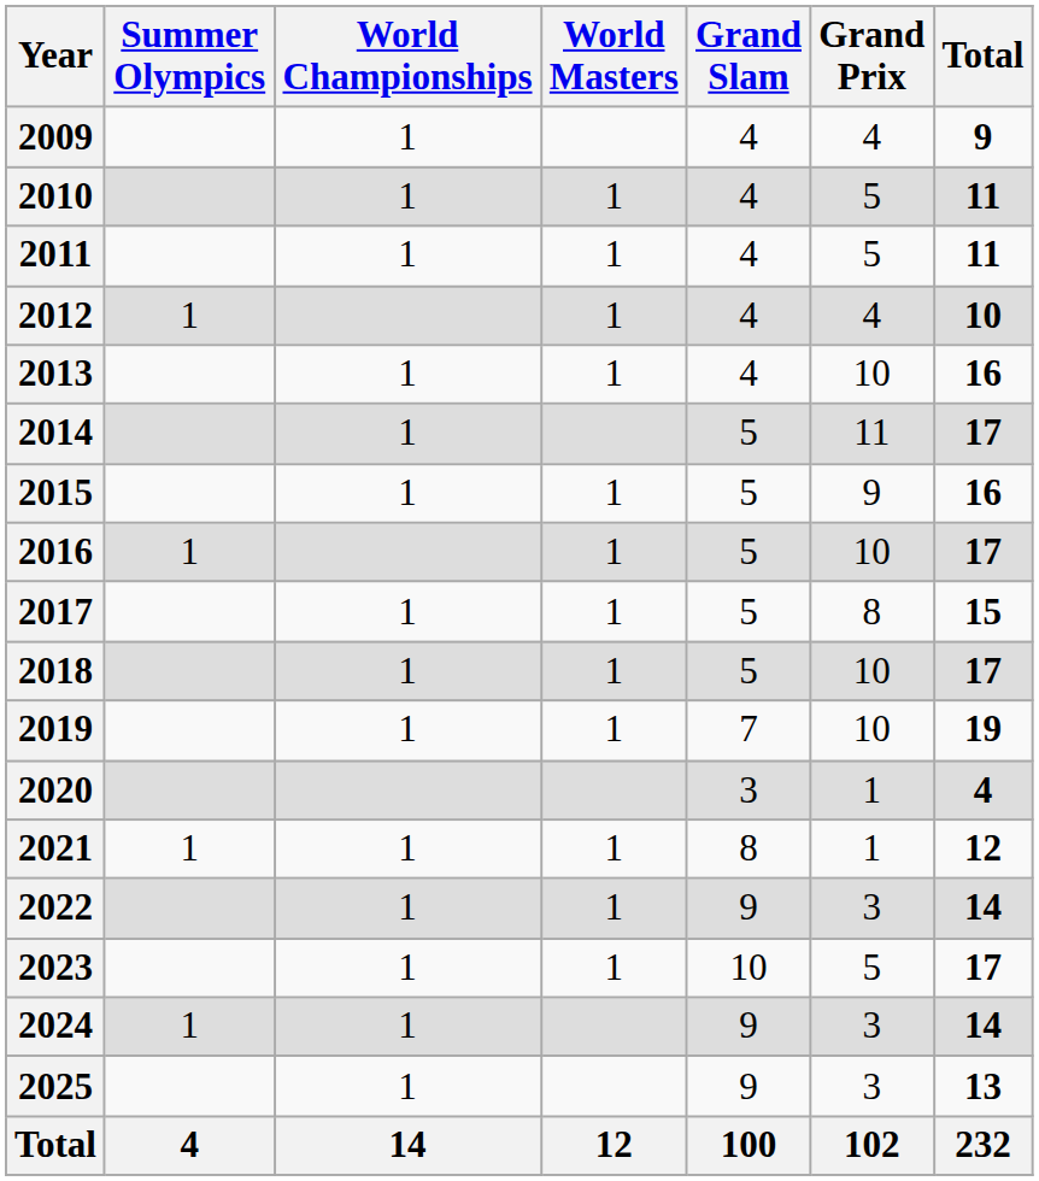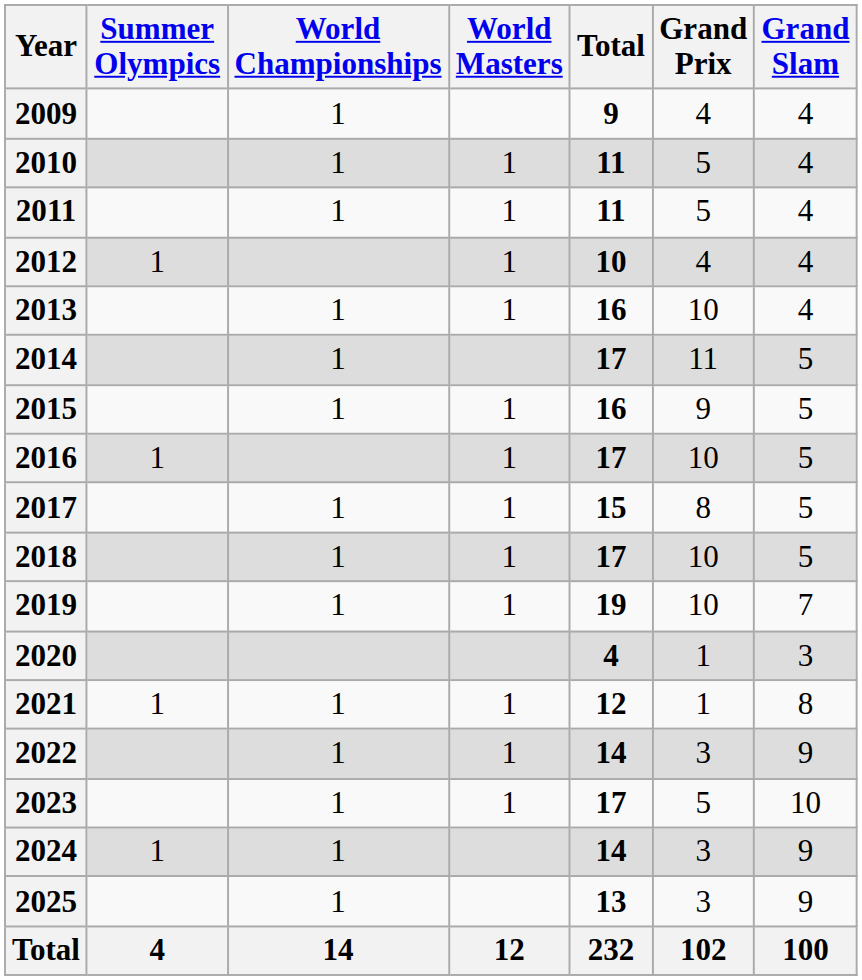columns swapped: Grand Slam <-> Total
